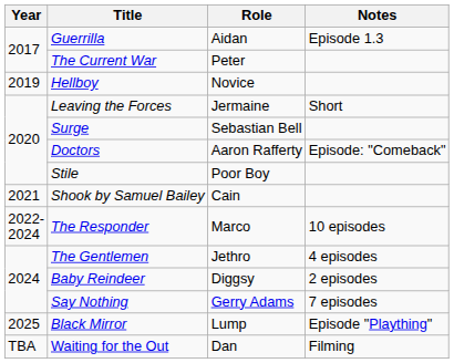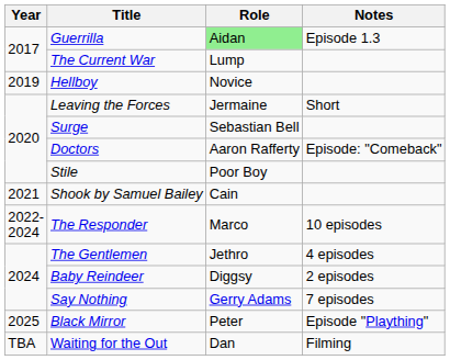Guerrilla | Role: no background -> lightgreen background
The Current War | Role: Peter -> Lump
Black Mirror | Role: Lump -> Peter
